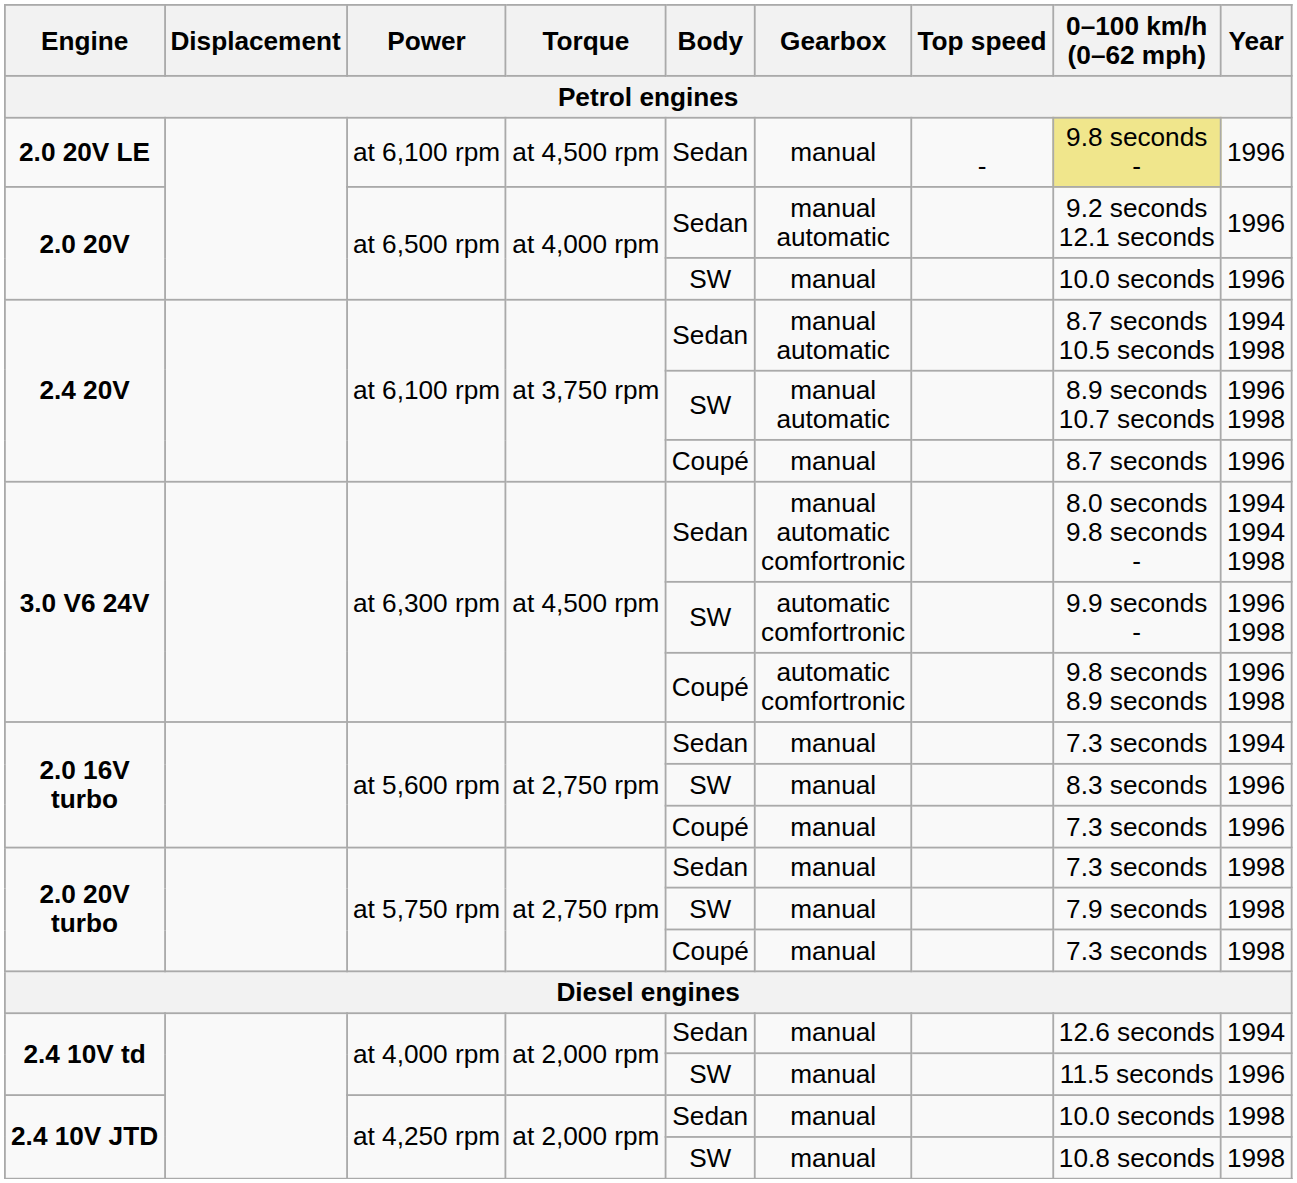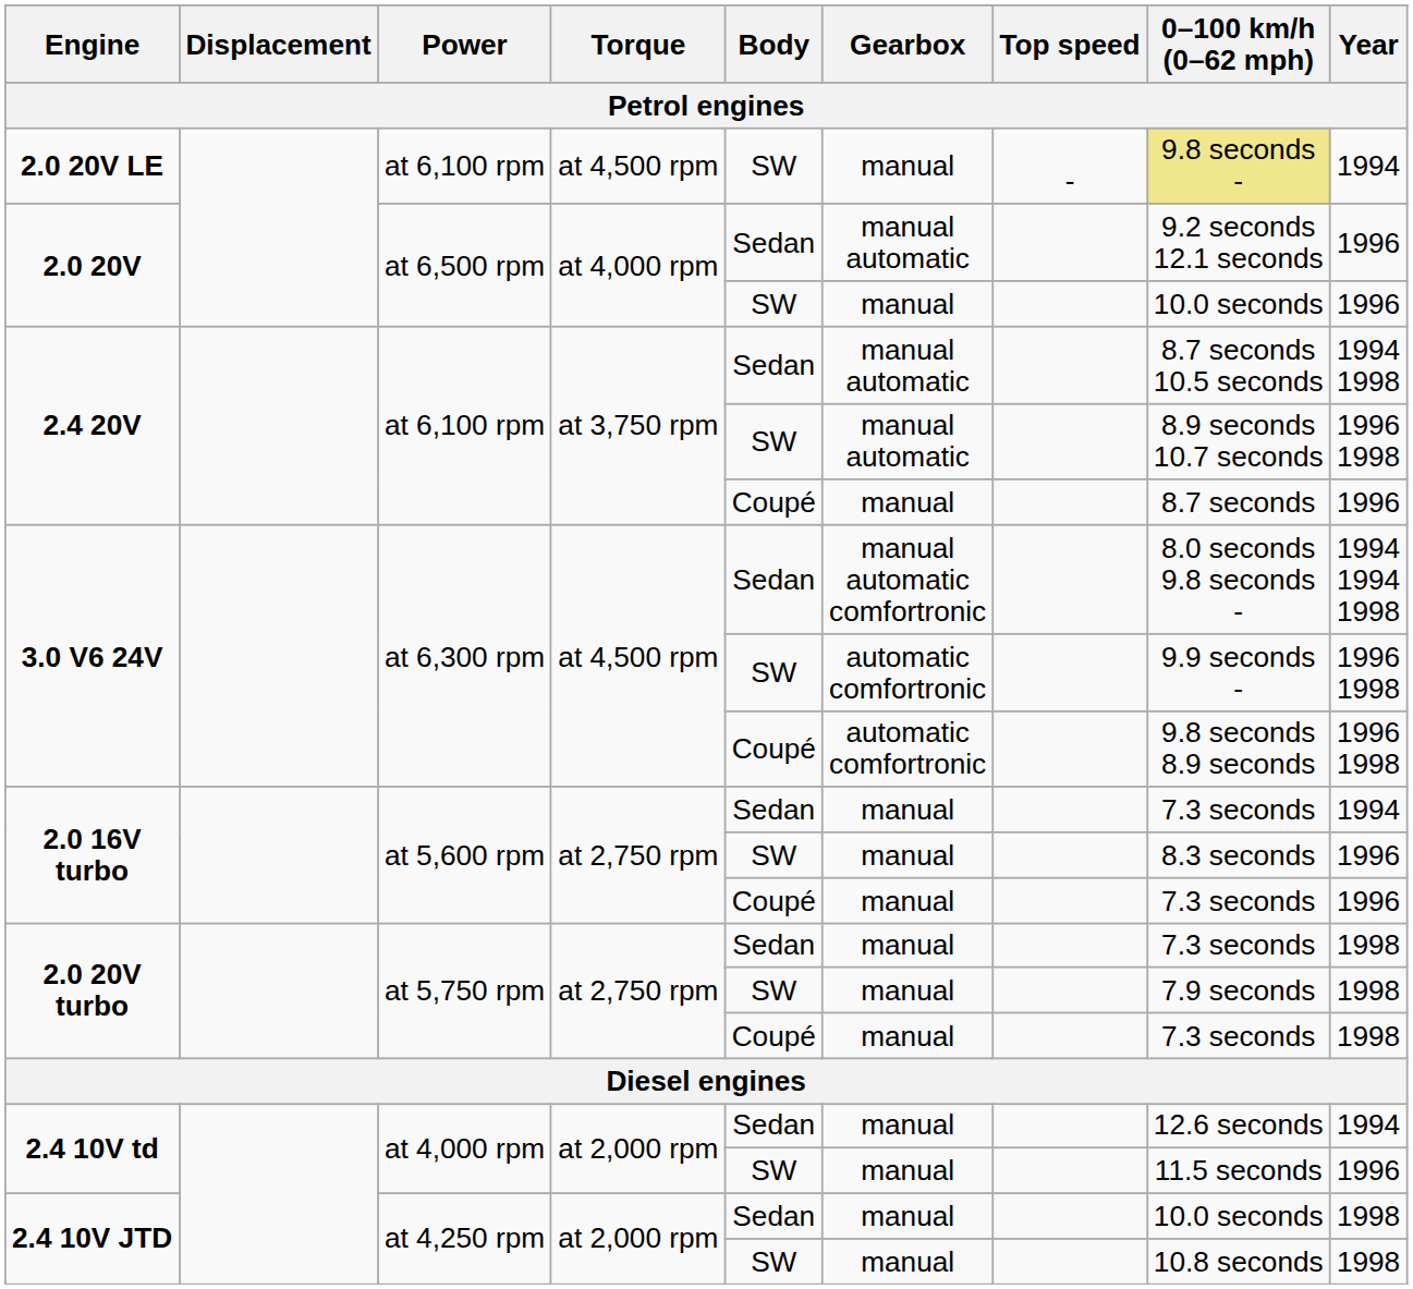2.0 20V LE | Body: Sedan -> SW
2.0 20V LE | Year: 1996 -> 1994
